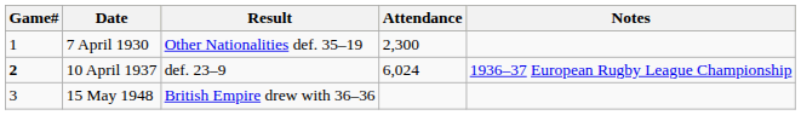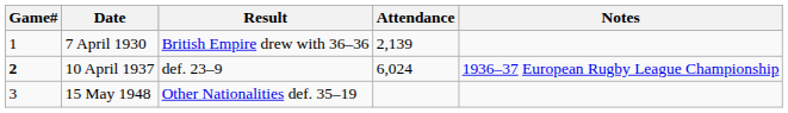7 April 1930 | Result: Other Nationalities def. 35–19 -> British Empire drew with 36–36
7 April 1930 | Attendance: 2,300 -> 2,139
15 May 1948 | Result: British Empire drew with 36–36 -> Other Nationalities def. 35–19
